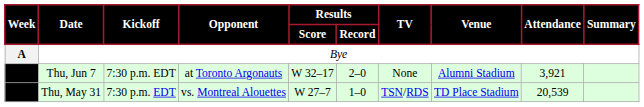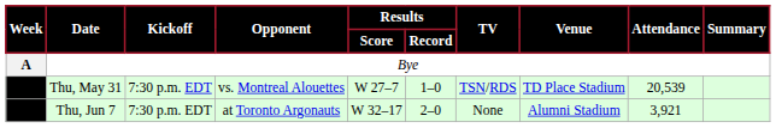rows swapped: B <-> C
